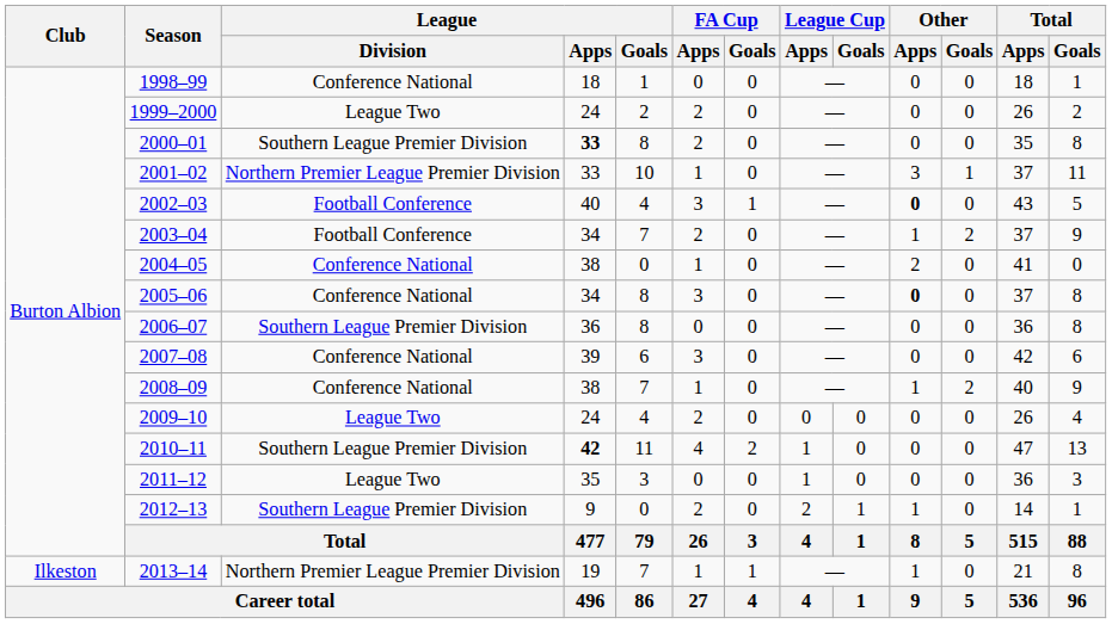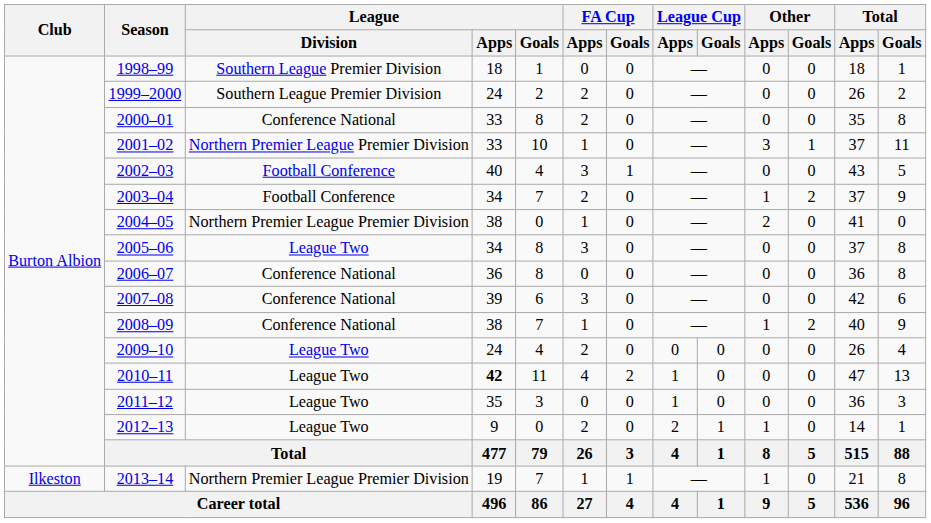1998–99 | League / Division: Conference National -> Southern League Premier Division
1999–2000 | League / Division: League Two -> Southern League Premier Division
2000–01 | League / Division: Southern League Premier Division -> Conference National
2000–01 | League / Apps: bold -> normal
2002–03 | Other / Apps: bold -> normal
2004–05 | League / Division: Conference National -> Northern Premier League Premier Division
2005–06 | League / Division: Conference National -> League Two
2005–06 | Other / Apps: bold -> normal
2006–07 | League / Division: Southern League Premier Division -> Conference National
2010–11 | League / Division: Southern League Premier Division -> League Two
2012–13 | League / Division: Southern League Premier Division -> League Two
